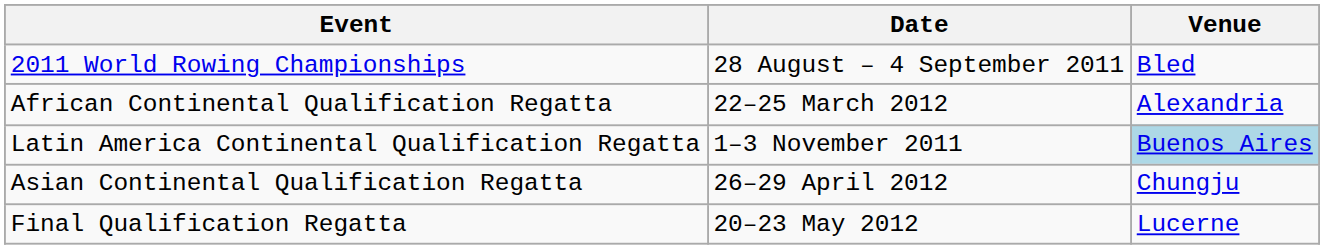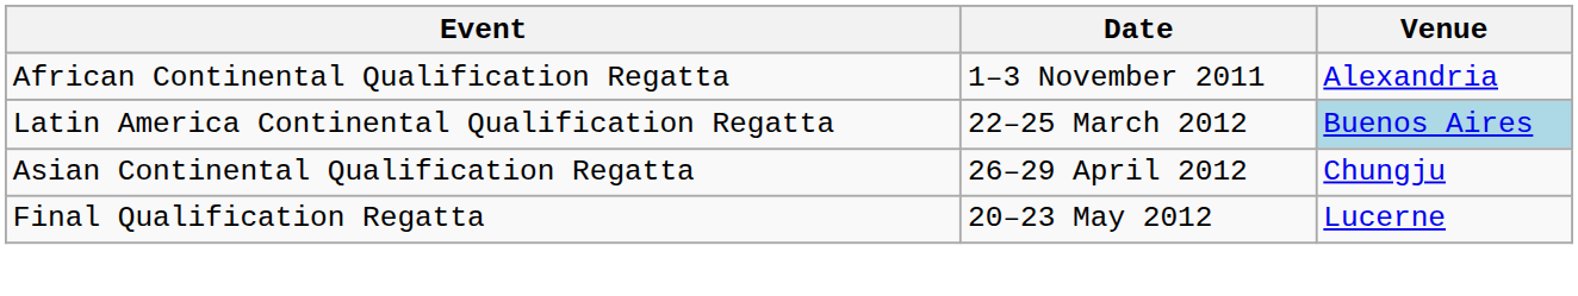- row: 2011 World Rowing Championships | 28 August – 4 September 2011 | Bled
African Continental Qualification Regatta | Date: 22–25 March 2012 -> 1–3 November 2011
Latin America Continental Qualification Regatta | Date: 1–3 November 2011 -> 22–25 March 2012
